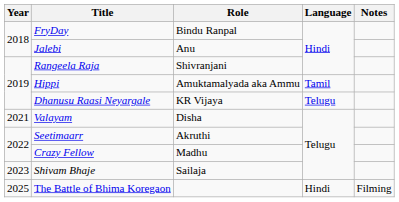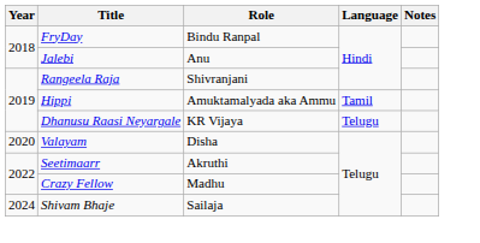Valayam | Year: 2021 -> 2020
Shivam Bhaje | Year: 2023 -> 2024
- row: 2025 | The Battle of Bhima Koregaon | Hindi | Filming
